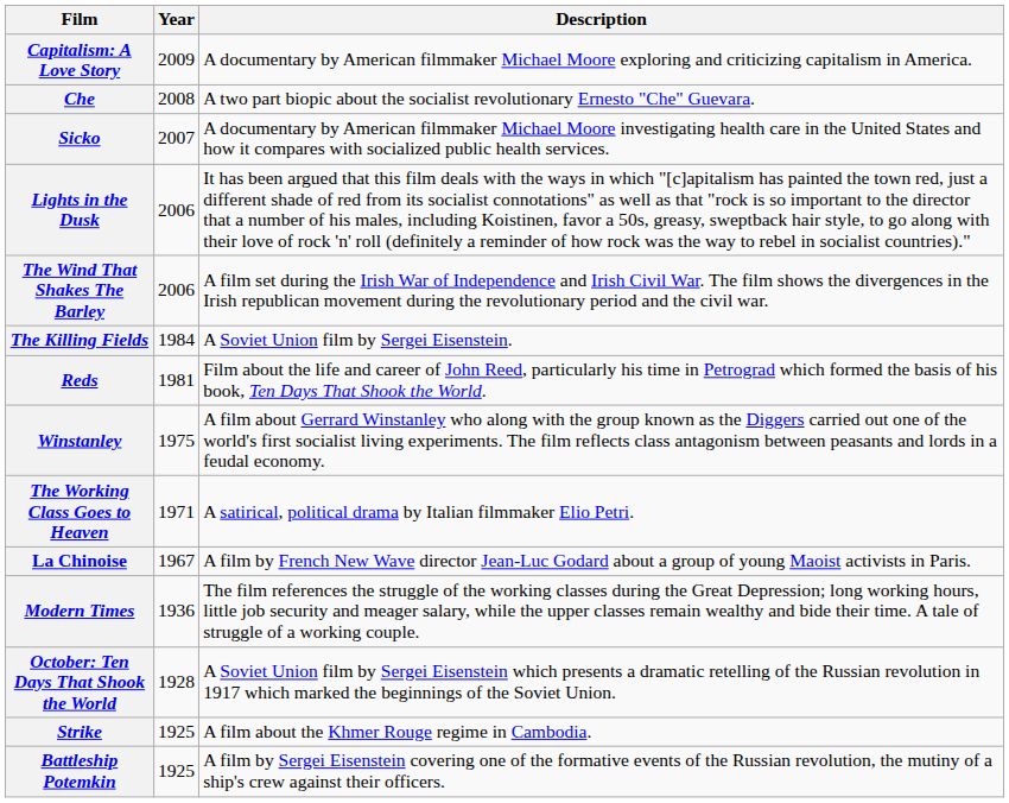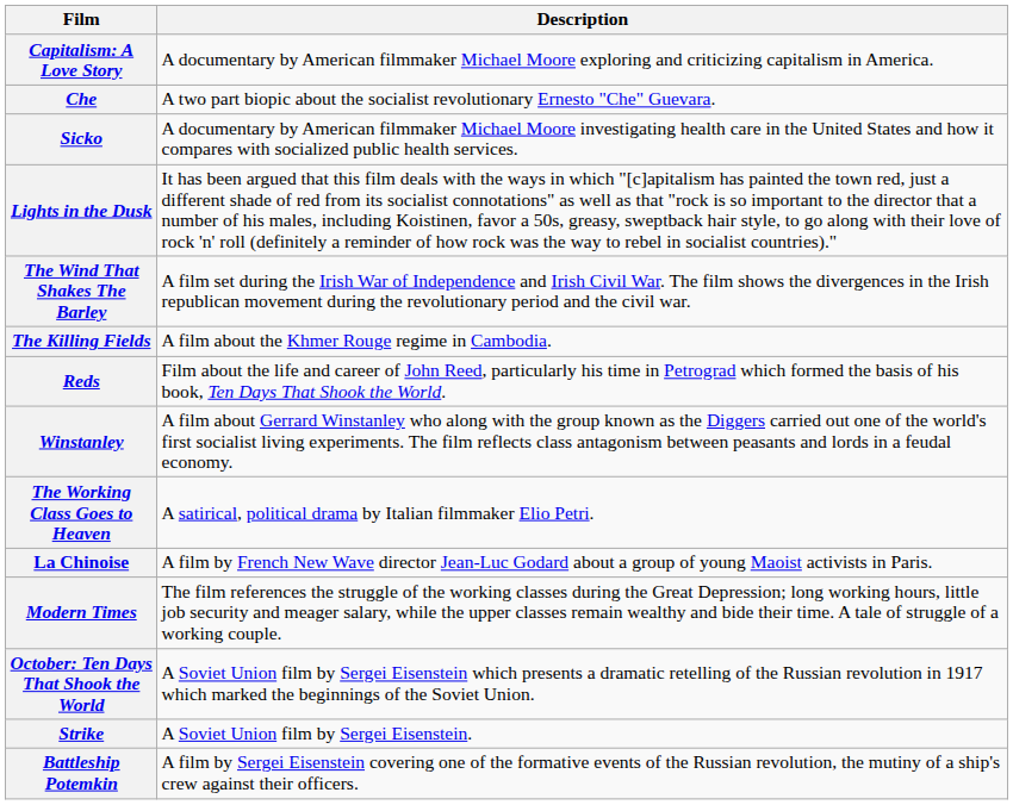- column: Year | 2009 | 2008 | 2007 | 2006 | 2006 | 1984 | 1981 | 1975 | 1971 | 1967 | 1936 | 1928 | 1925 | 1925
The Killing Fields | Description: A Soviet Union film by Sergei Eisenstein. -> A film about the Khmer Rouge regime in Cambodia.
Strike | Description: A film about the Khmer Rouge regime in Cambodia. -> A Soviet Union film by Sergei Eisenstein.
